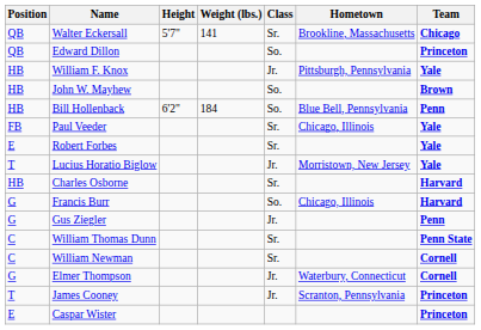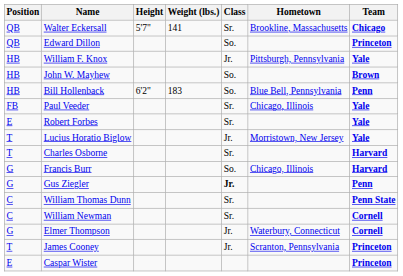Bill Hollenback | Weight (lbs.): 184 -> 183
Charles Osborne | Position: HB -> T
Gus Ziegler | Class: normal -> bold
